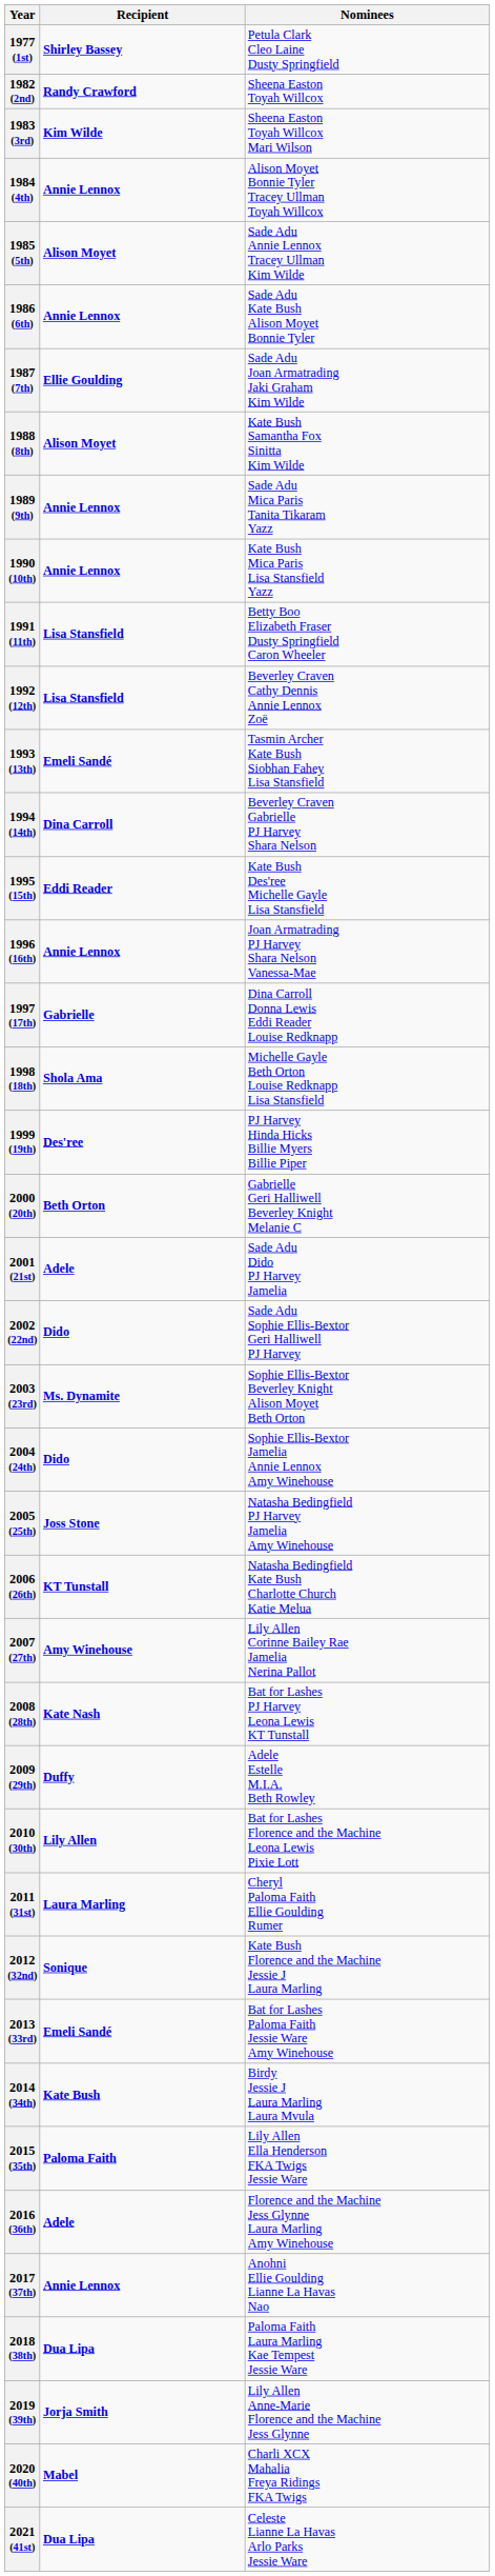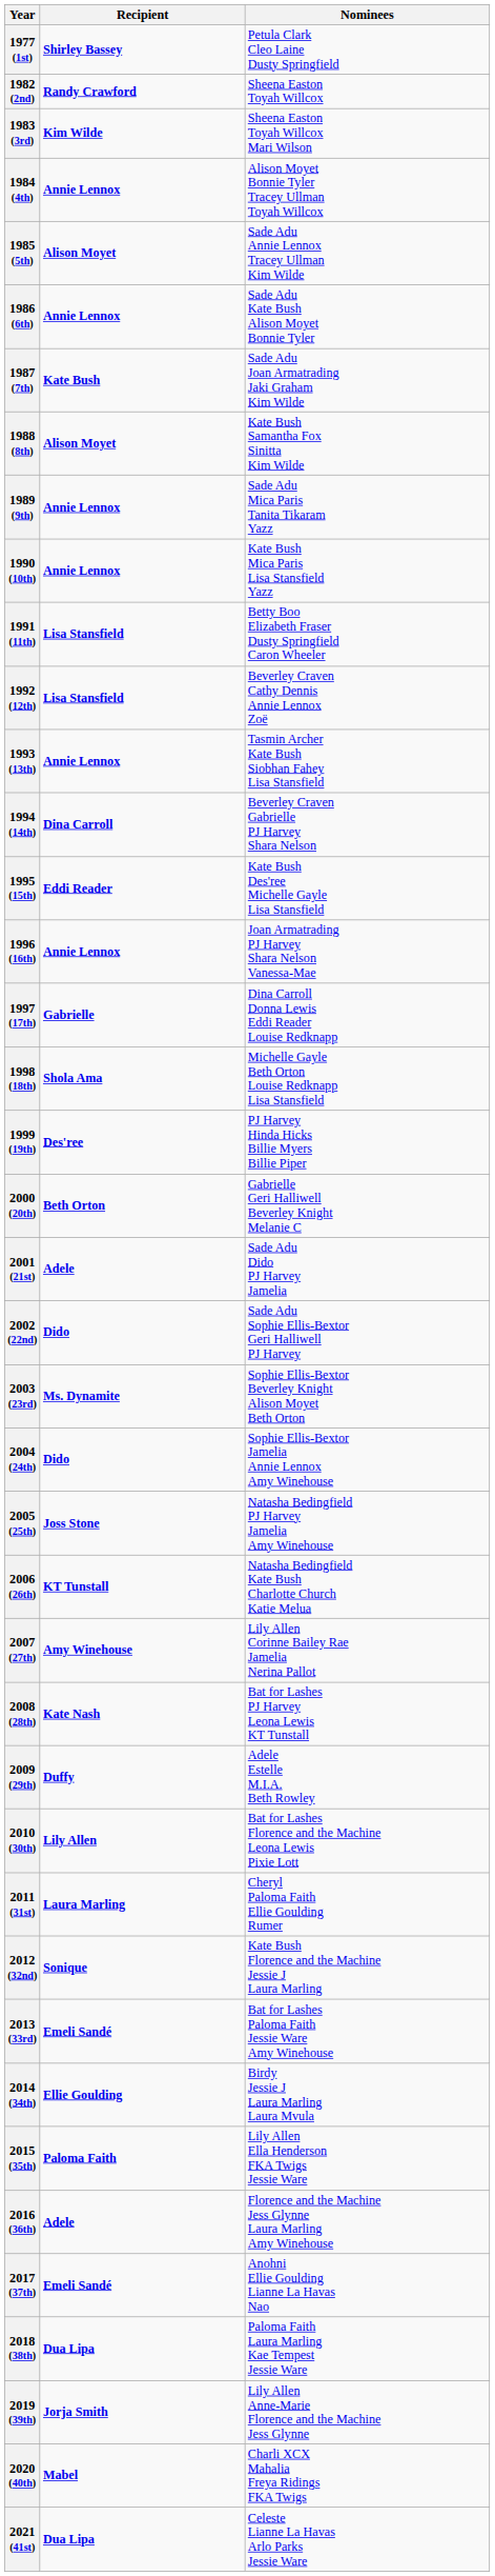1987 (7th) | Recipient: Ellie Goulding -> Kate Bush
1993 (13th) | Recipient: Emeli Sandé -> Annie Lennox
2014 (34th) | Recipient: Kate Bush -> Ellie Goulding
2017 (37th) | Recipient: Annie Lennox -> Emeli Sandé
